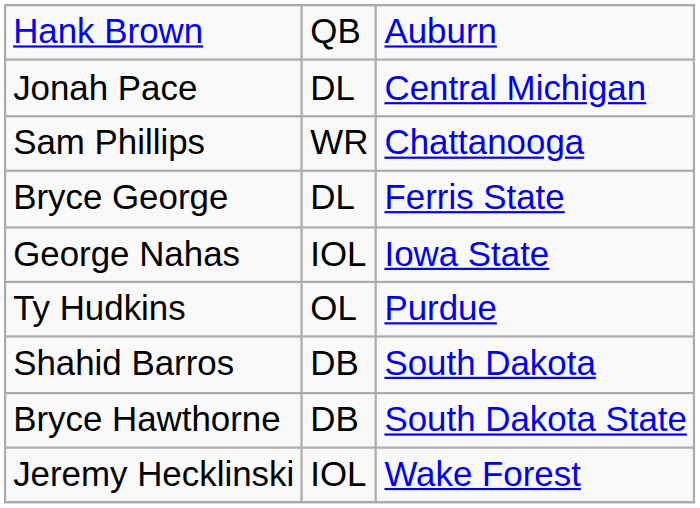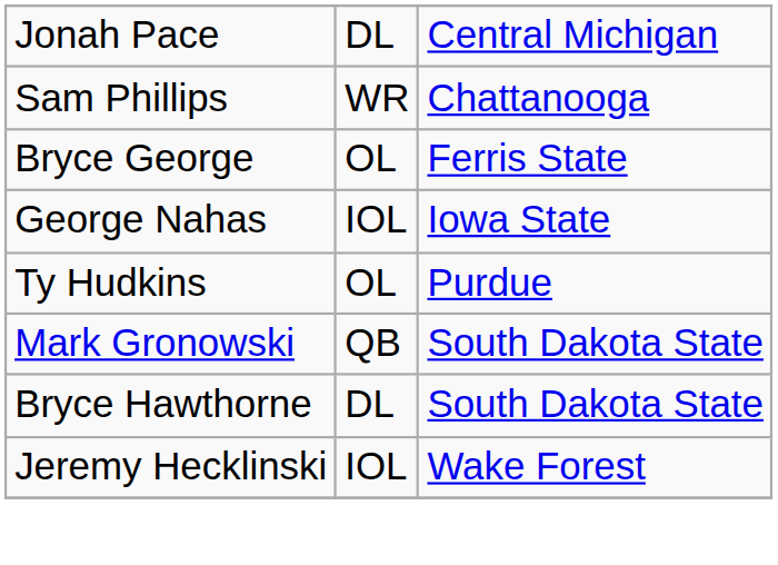- row: Hank Brown | QB | Auburn
Bryce George | column 2: DL -> OL
- row: Shahid Barros | DB | South Dakota
+ row: Mark Gronowski | QB | South Dakota State
Bryce Hawthorne | column 2: DB -> DL
